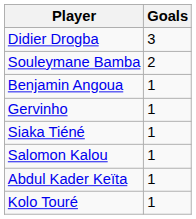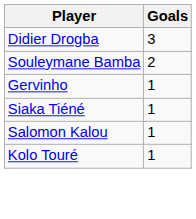- row: Benjamin Angoua | 1
- row: Abdul Kader Keïta | 1
